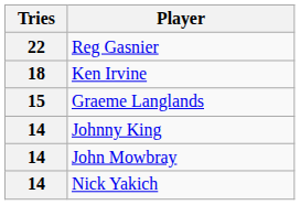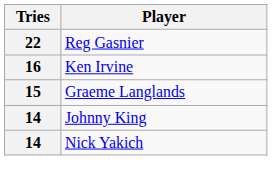Ken Irvine | Tries: 18 -> 16
- row: 14 | John Mowbray
